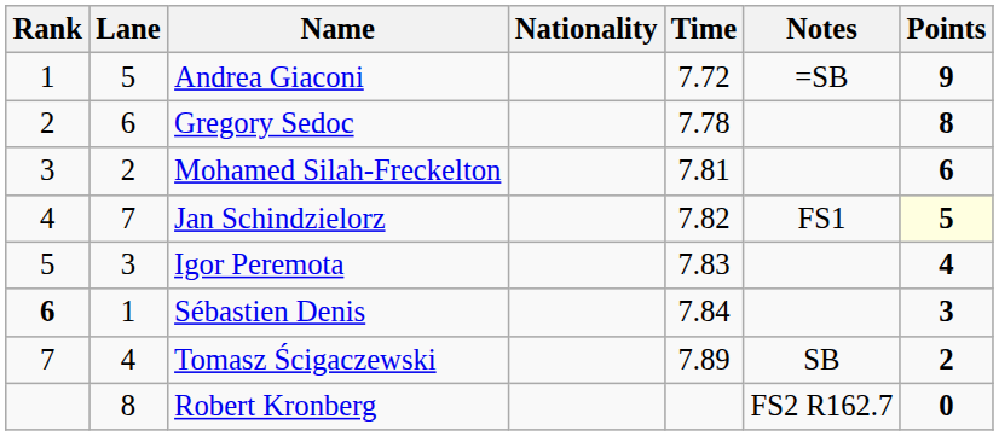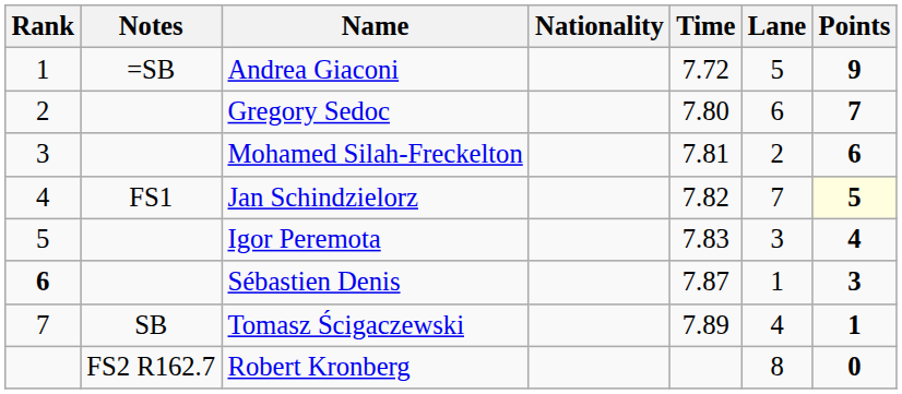columns swapped: Lane <-> Notes
Gregory Sedoc | Time: 7.78 -> 7.80
Gregory Sedoc | Points: 8 -> 7
Sébastien Denis | Time: 7.84 -> 7.87
Tomasz Ścigaczewski | Points: 2 -> 1
